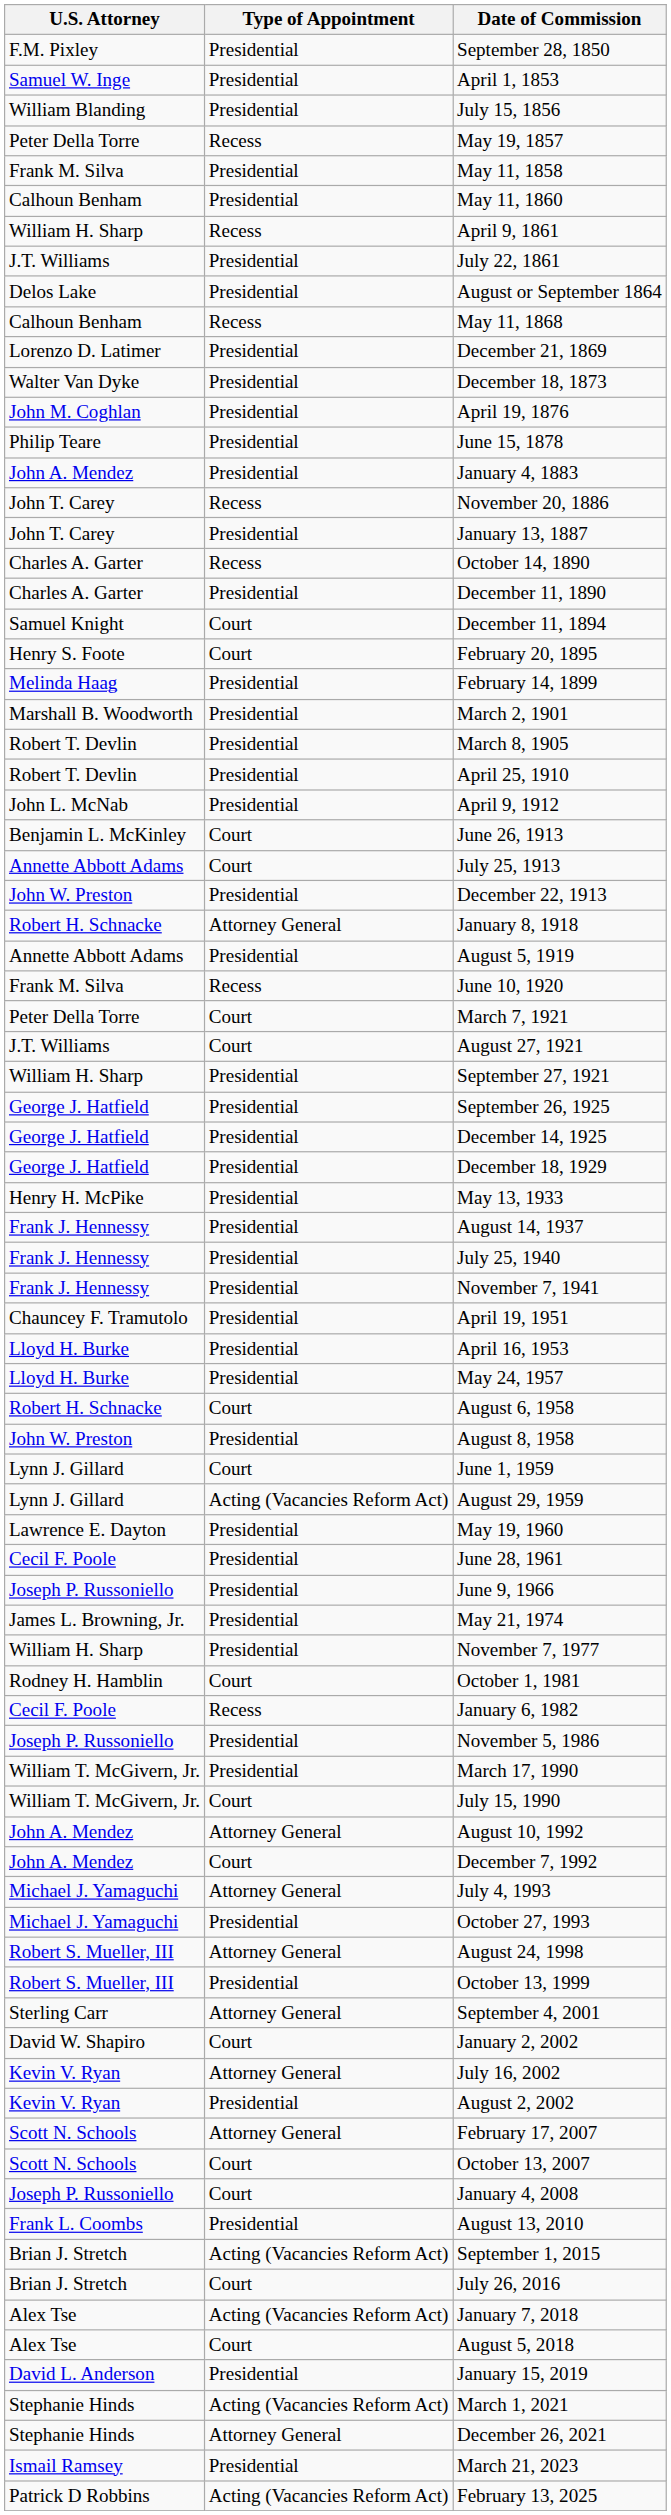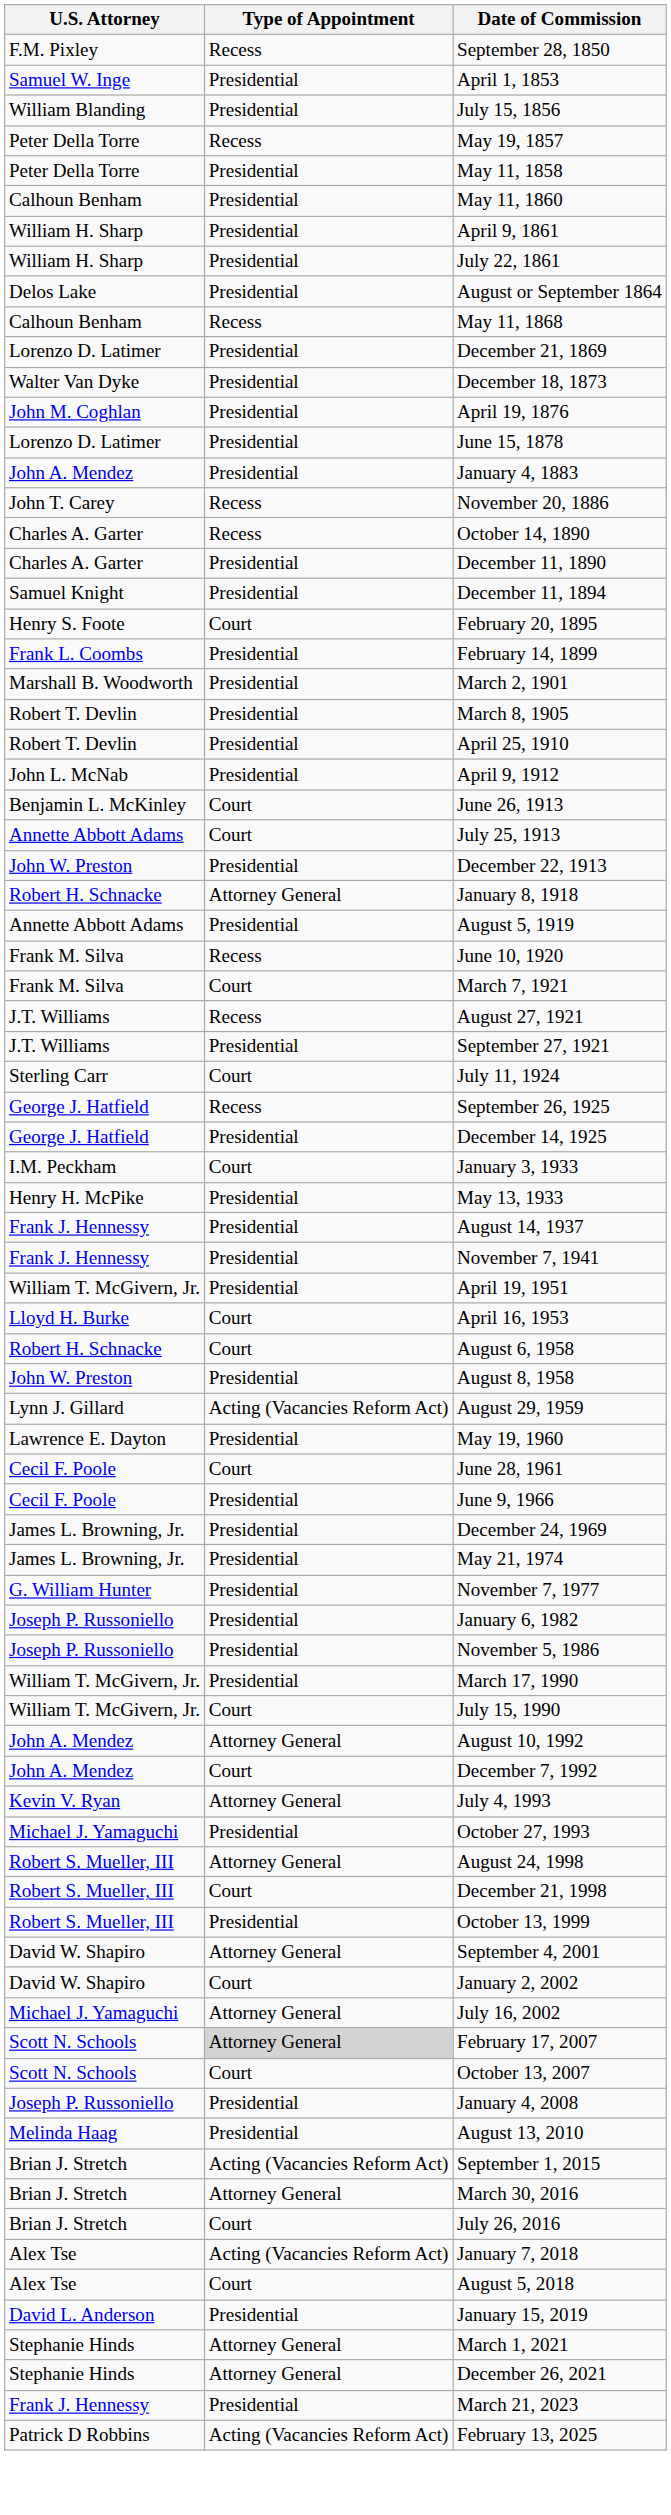September 28, 1850 | Type of Appointment: Presidential -> Recess
May 11, 1858 | U.S. Attorney: Frank M. Silva -> Peter Della Torre
April 9, 1861 | Type of Appointment: Recess -> Presidential
July 22, 1861 | U.S. Attorney: J.T. Williams -> William H. Sharp
June 15, 1878 | U.S. Attorney: Philip Teare -> Lorenzo D. Latimer
- row: John T. Carey | Presidential | January 13, 1887
December 11, 1894 | Type of Appointment: Court -> Presidential
February 14, 1899 | U.S. Attorney: Melinda Haag -> Frank L. Coombs
March 7, 1921 | U.S. Attorney: Peter Della Torre -> Frank M. Silva
August 27, 1921 | Type of Appointment: Court -> Recess
September 27, 1921 | U.S. Attorney: William H. Sharp -> J.T. Williams
+ row: Sterling Carr | Court | July 11, 1924
September 26, 1925 | Type of Appointment: Presidential -> Recess
- row: George J. Hatfield | Presidential | December 18, 1929
+ row: I.M. Peckham | Court | January 3, 1933
- row: Frank J. Hennessy | Presidential | July 25, 1940
April 19, 1951 | U.S. Attorney: Chauncey F. Tramutolo -> William T. McGivern, Jr.
April 16, 1953 | Type of Appointment: Presidential -> Court
- row: Lloyd H. Burke | Presidential | May 24, 1957
- row: Lynn J. Gillard | Court | June 1, 1959
June 28, 1961 | Type of Appointment: Presidential -> Court
June 9, 1966 | U.S. Attorney: Joseph P. Russoniello -> Cecil F. Poole
+ row: James L. Browning, Jr. | Presidential | December 24, 1969
November 7, 1977 | U.S. Attorney: William H. Sharp -> G. William Hunter
- row: Rodney H. Hamblin | Court | October 1, 1981
January 6, 1982 | U.S. Attorney: Cecil F. Poole -> Joseph P. Russoniello
January 6, 1982 | Type of Appointment: Recess -> Presidential
July 4, 1993 | U.S. Attorney: Michael J. Yamaguchi -> Kevin V. Ryan
+ row: Robert S. Mueller, III | Court | December 21, 1998
September 4, 2001 | U.S. Attorney: Sterling Carr -> David W. Shapiro
July 16, 2002 | U.S. Attorney: Kevin V. Ryan -> Michael J. Yamaguchi
- row: Kevin V. Ryan | Presidential | August 2, 2002
February 17, 2007 | Type of Appointment: no background -> lightgrey background
January 4, 2008 | Type of Appointment: Court -> Presidential
August 13, 2010 | U.S. Attorney: Frank L. Coombs -> Melinda Haag
+ row: Brian J. Stretch | Attorney General | March 30, 2016
March 1, 2021 | Type of Appointment: Acting (Vacancies Reform Act) -> Attorney General
March 21, 2023 | U.S. Attorney: Ismail Ramsey -> Frank J. Hennessy
